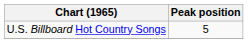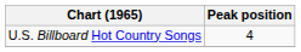U.S. Billboard Hot Country Songs | Peak position: 5 -> 4
